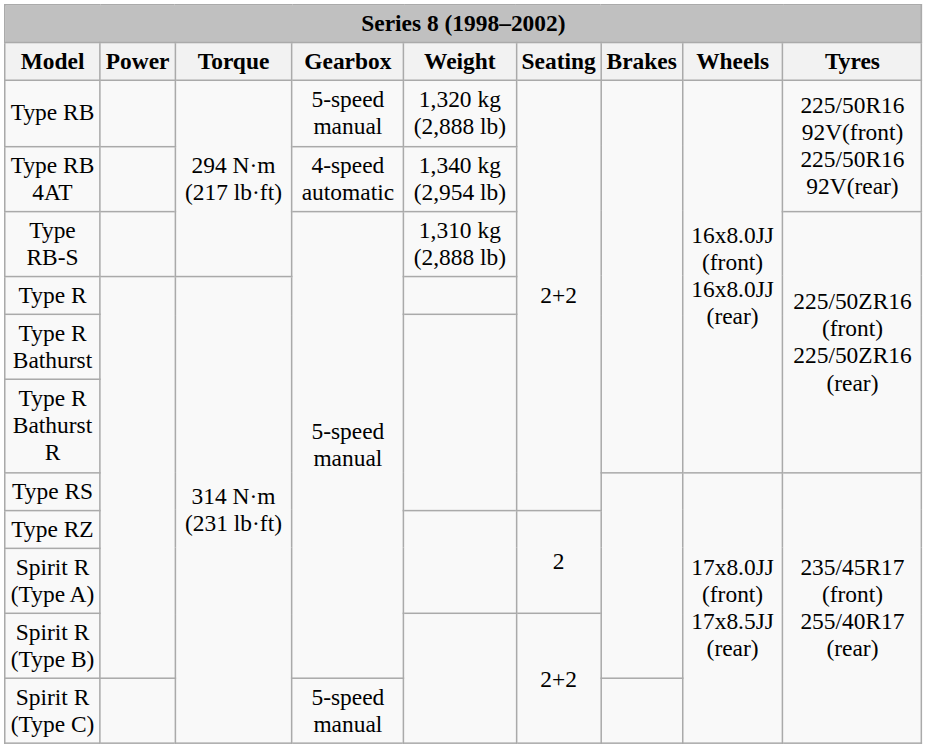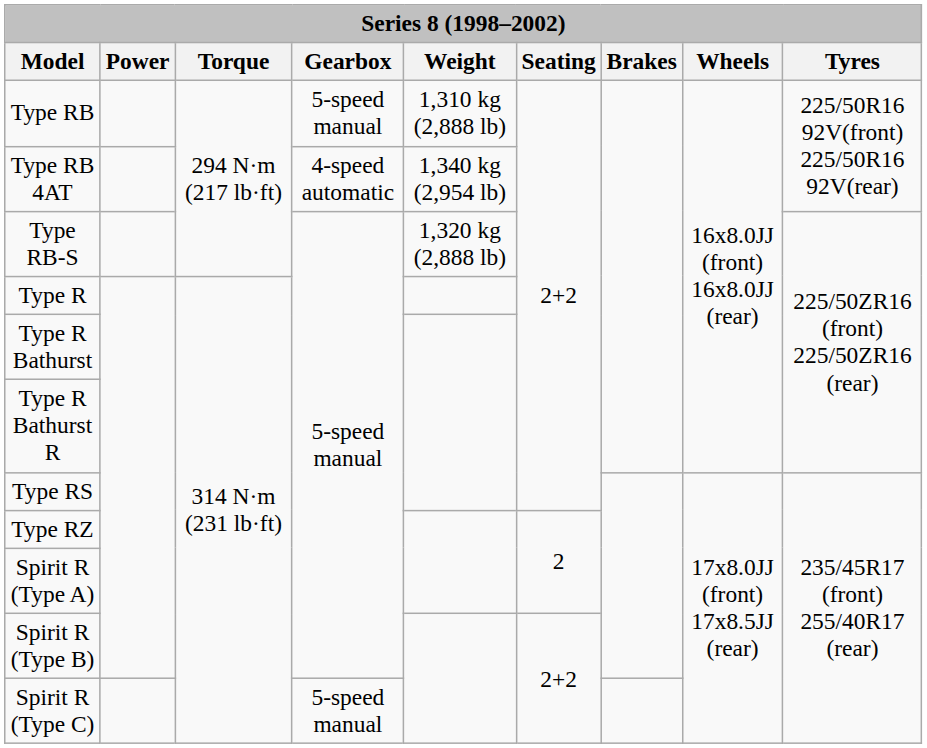Type RB | Weight: 1,320 kg (2,888 lb) -> 1,310 kg (2,888 lb)
Type RB-S | Weight: 1,310 kg (2,888 lb) -> 1,320 kg (2,888 lb)
